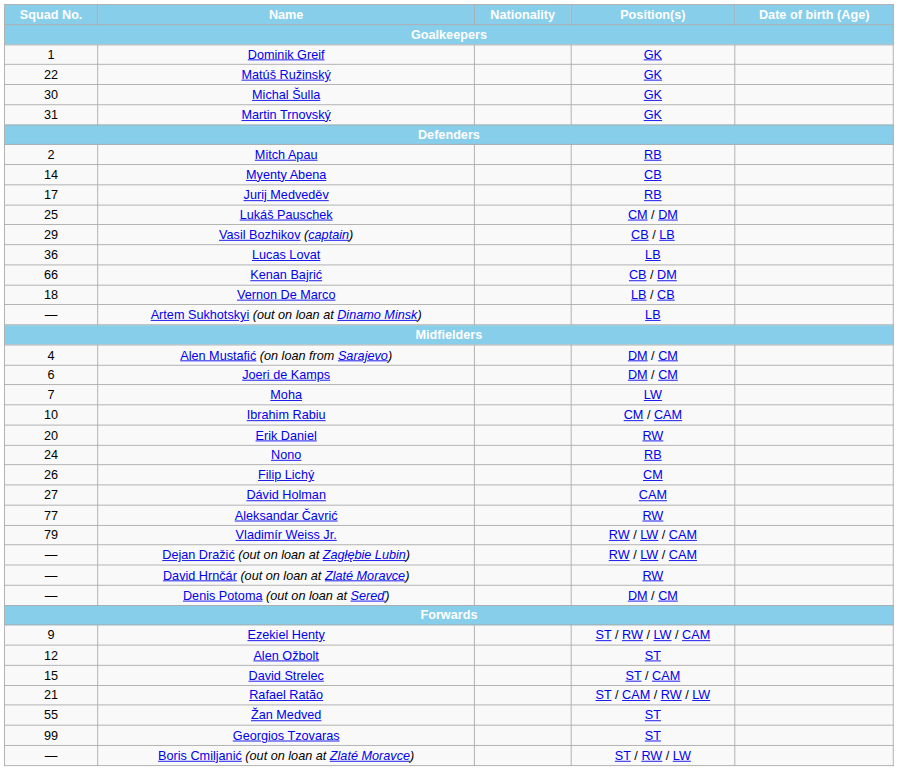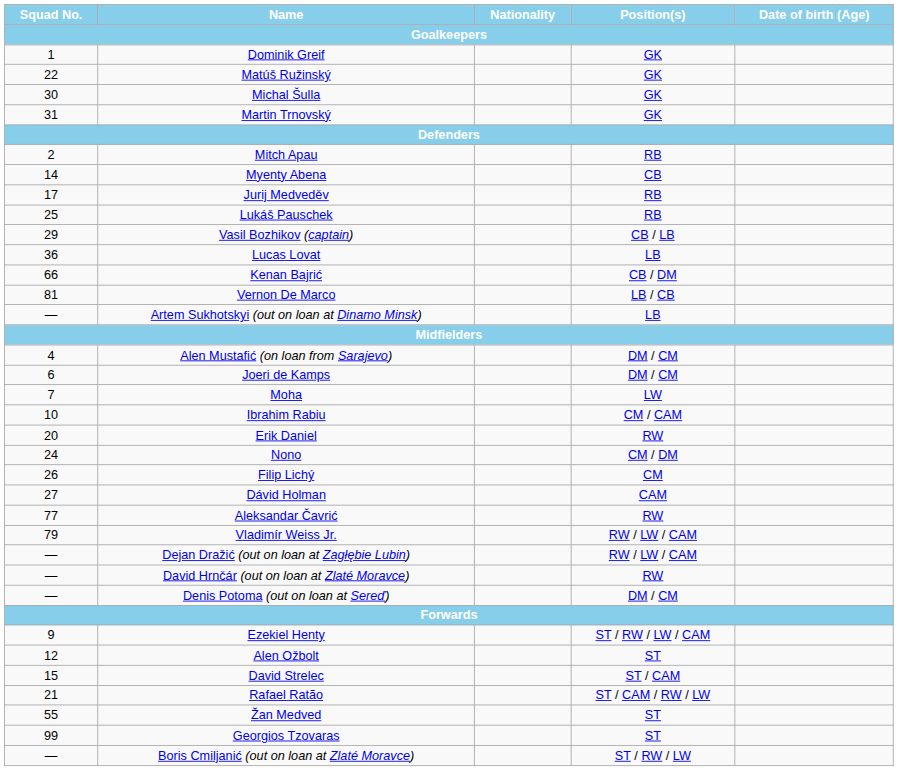Lukáš Pauschek | Position(s) / Goalkeepers: CM / DM -> RB
Vernon De Marco | Squad No. / Goalkeepers: 18 -> 81
Nono | Position(s) / Goalkeepers: RB -> CM / DM
